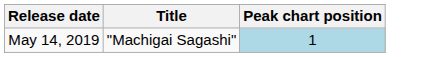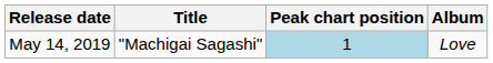+ column: Album | Love
